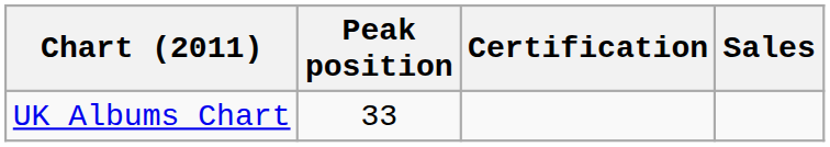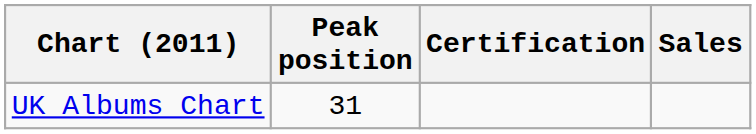UK Albums Chart | Peak position: 33 -> 31
